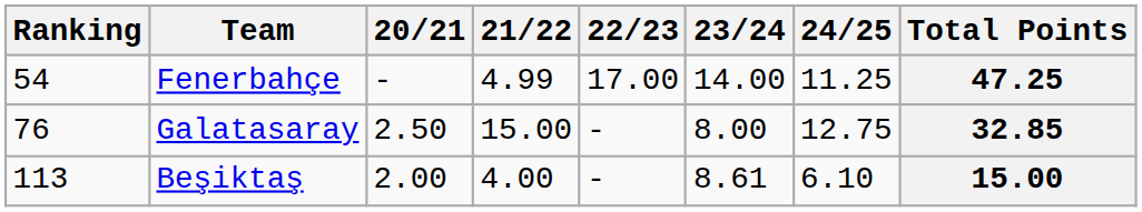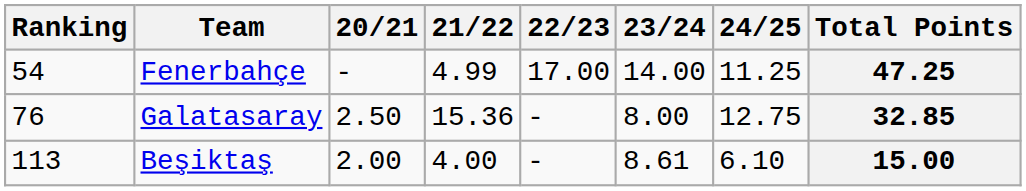Galatasaray | 21/22: 15.00 -> 15.36
